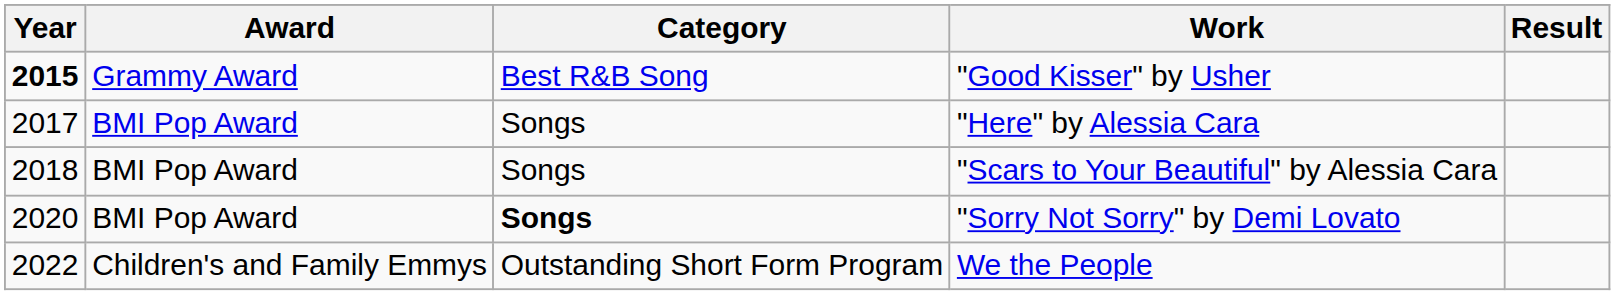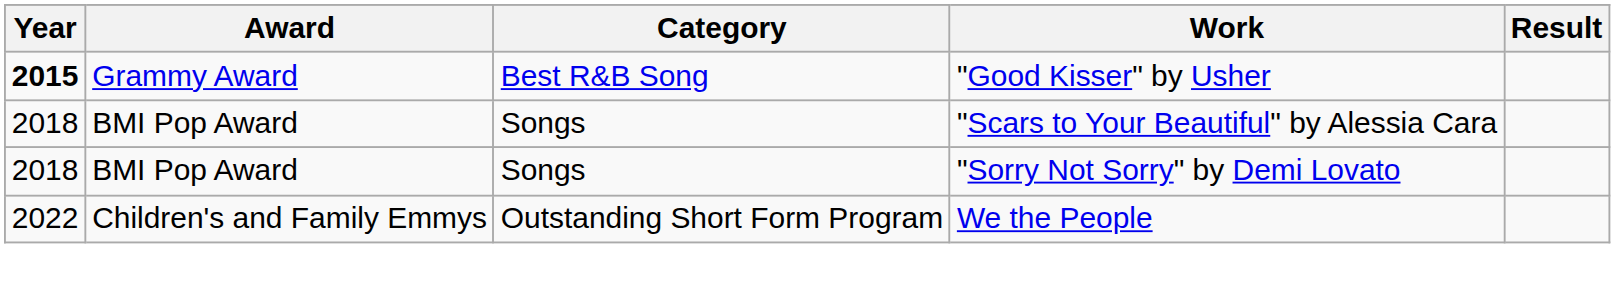- row: 2017 | BMI Pop Award | Songs | "Here" by Alessia Cara
"Sorry Not Sorry" by Demi Lovato | Year: 2020 -> 2018
"Sorry Not Sorry" by Demi Lovato | Category: bold -> normal
